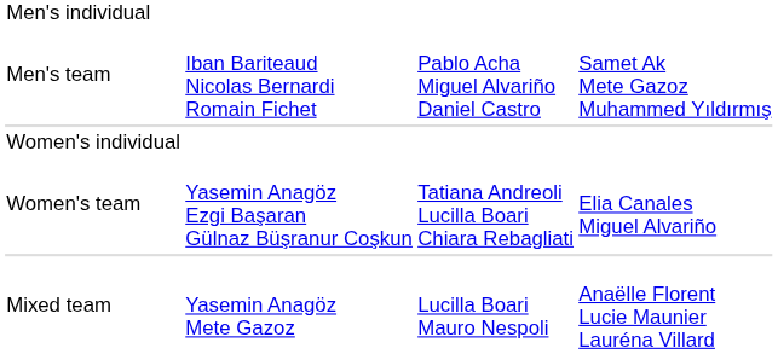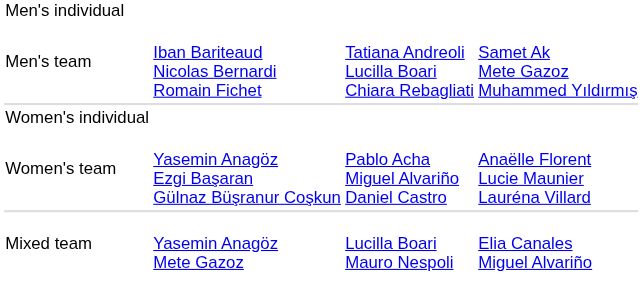Men's team | column 3: Pablo Acha Miguel Alvariño Daniel Castro -> Tatiana Andreoli Lucilla Boari Chiara Rebagliati
Women's team | column 3: Tatiana Andreoli Lucilla Boari Chiara Rebagliati -> Pablo Acha Miguel Alvariño Daniel Castro
Women's team | column 4: Elia Canales Miguel Alvariño -> Anaëlle Florent Lucie Maunier Lauréna Villard
Mixed team | column 4: Anaëlle Florent Lucie Maunier Lauréna Villard -> Elia Canales Miguel Alvariño
